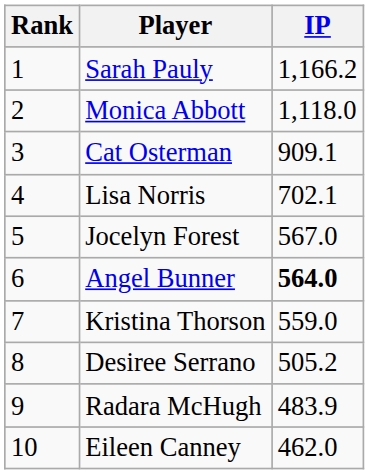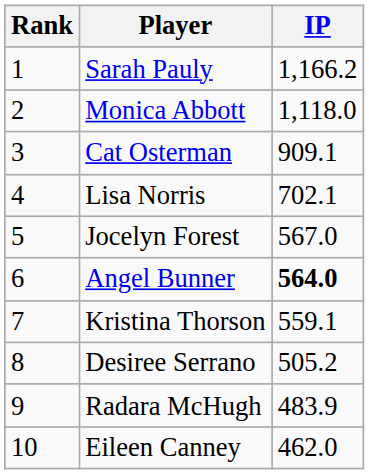Kristina Thorson | IP: 559.0 -> 559.1
